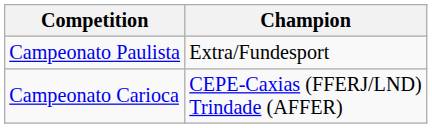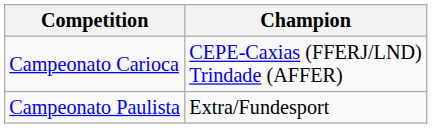rows swapped: Campeonato Carioca <-> Campeonato Paulista
